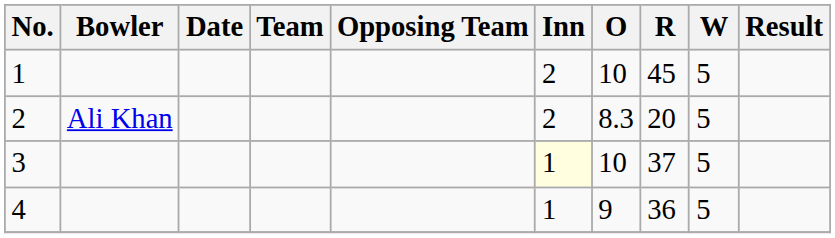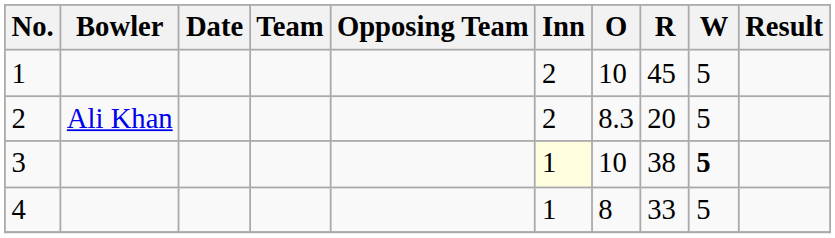3 | R: 37 -> 38
3 | W: normal -> bold
4 | O: 9 -> 8
4 | R: 36 -> 33
